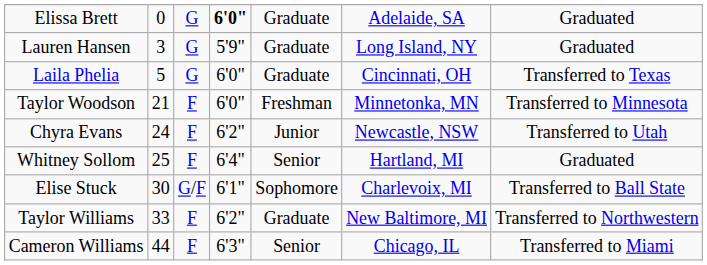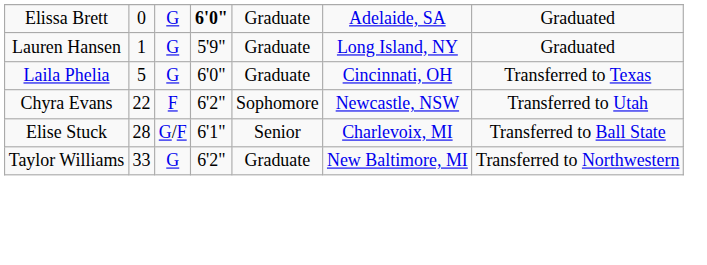Lauren Hansen | column 2: 3 -> 1
- row: Taylor Woodson | 21 | F | 6'0" | Freshman | Minnetonka, MN | Transferred to Minnesota
Chyra Evans | column 2: 24 -> 22
Chyra Evans | column 5: Junior -> Sophomore
- row: Whitney Sollom | 25 | F | 6'4" | Senior | Hartland, MI | Graduated
Elise Stuck | column 2: 30 -> 28
Elise Stuck | column 5: Sophomore -> Senior
Taylor Williams | column 3: F -> G
- row: Cameron Williams | 44 | F | 6'3" | Senior | Chicago, IL | Transferred to Miami
